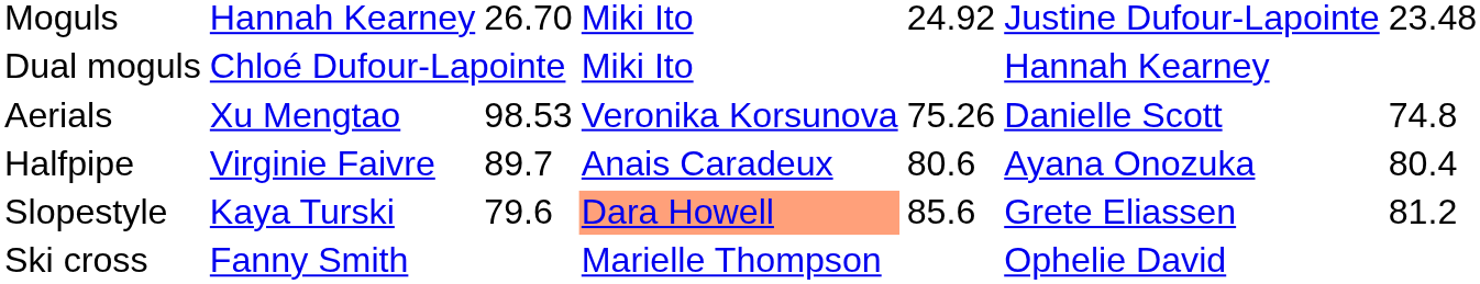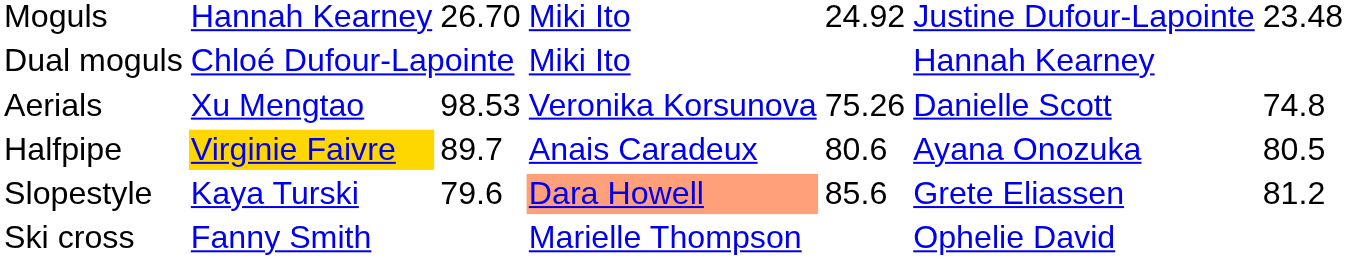Halfpipe | column 2: no background -> gold background
Halfpipe | column 7: 80.4 -> 80.5
